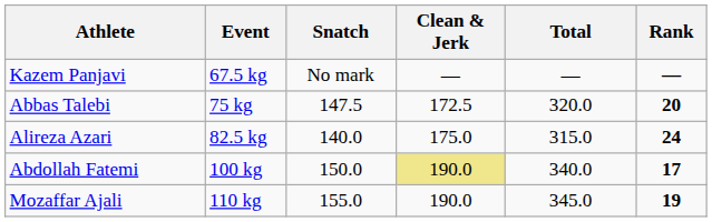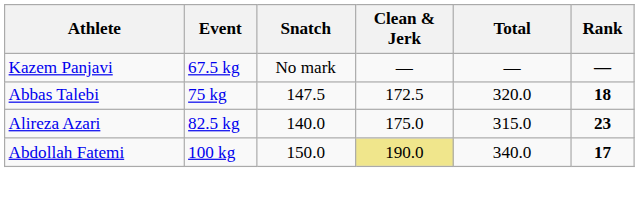Abbas Talebi | Rank: 20 -> 18
Alireza Azari | Rank: 24 -> 23
- row: Mozaffar Ajali | 110 kg | 155.0 | 190.0 | 345.0 | 19
